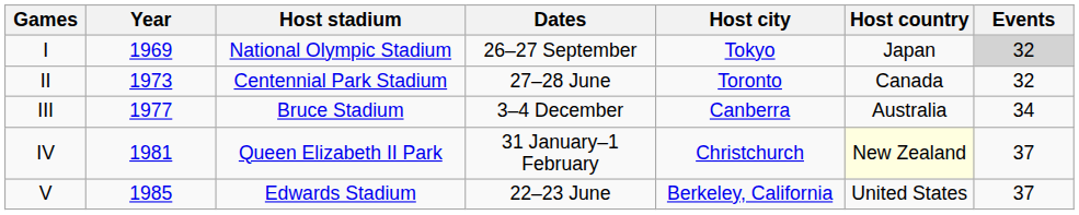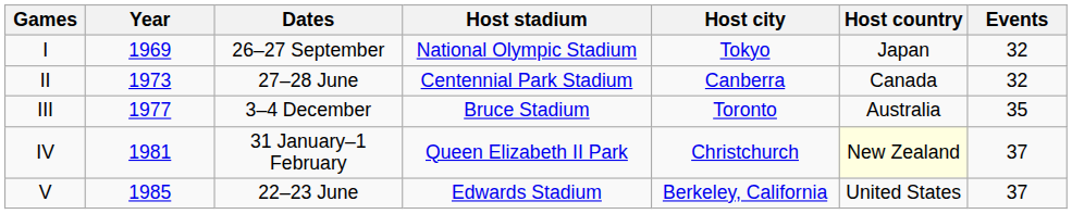columns swapped: Dates <-> Host stadium
I | Events: lightgrey background -> no background
II | Host city: Toronto -> Canberra
III | Host city: Canberra -> Toronto
III | Events: 34 -> 35
